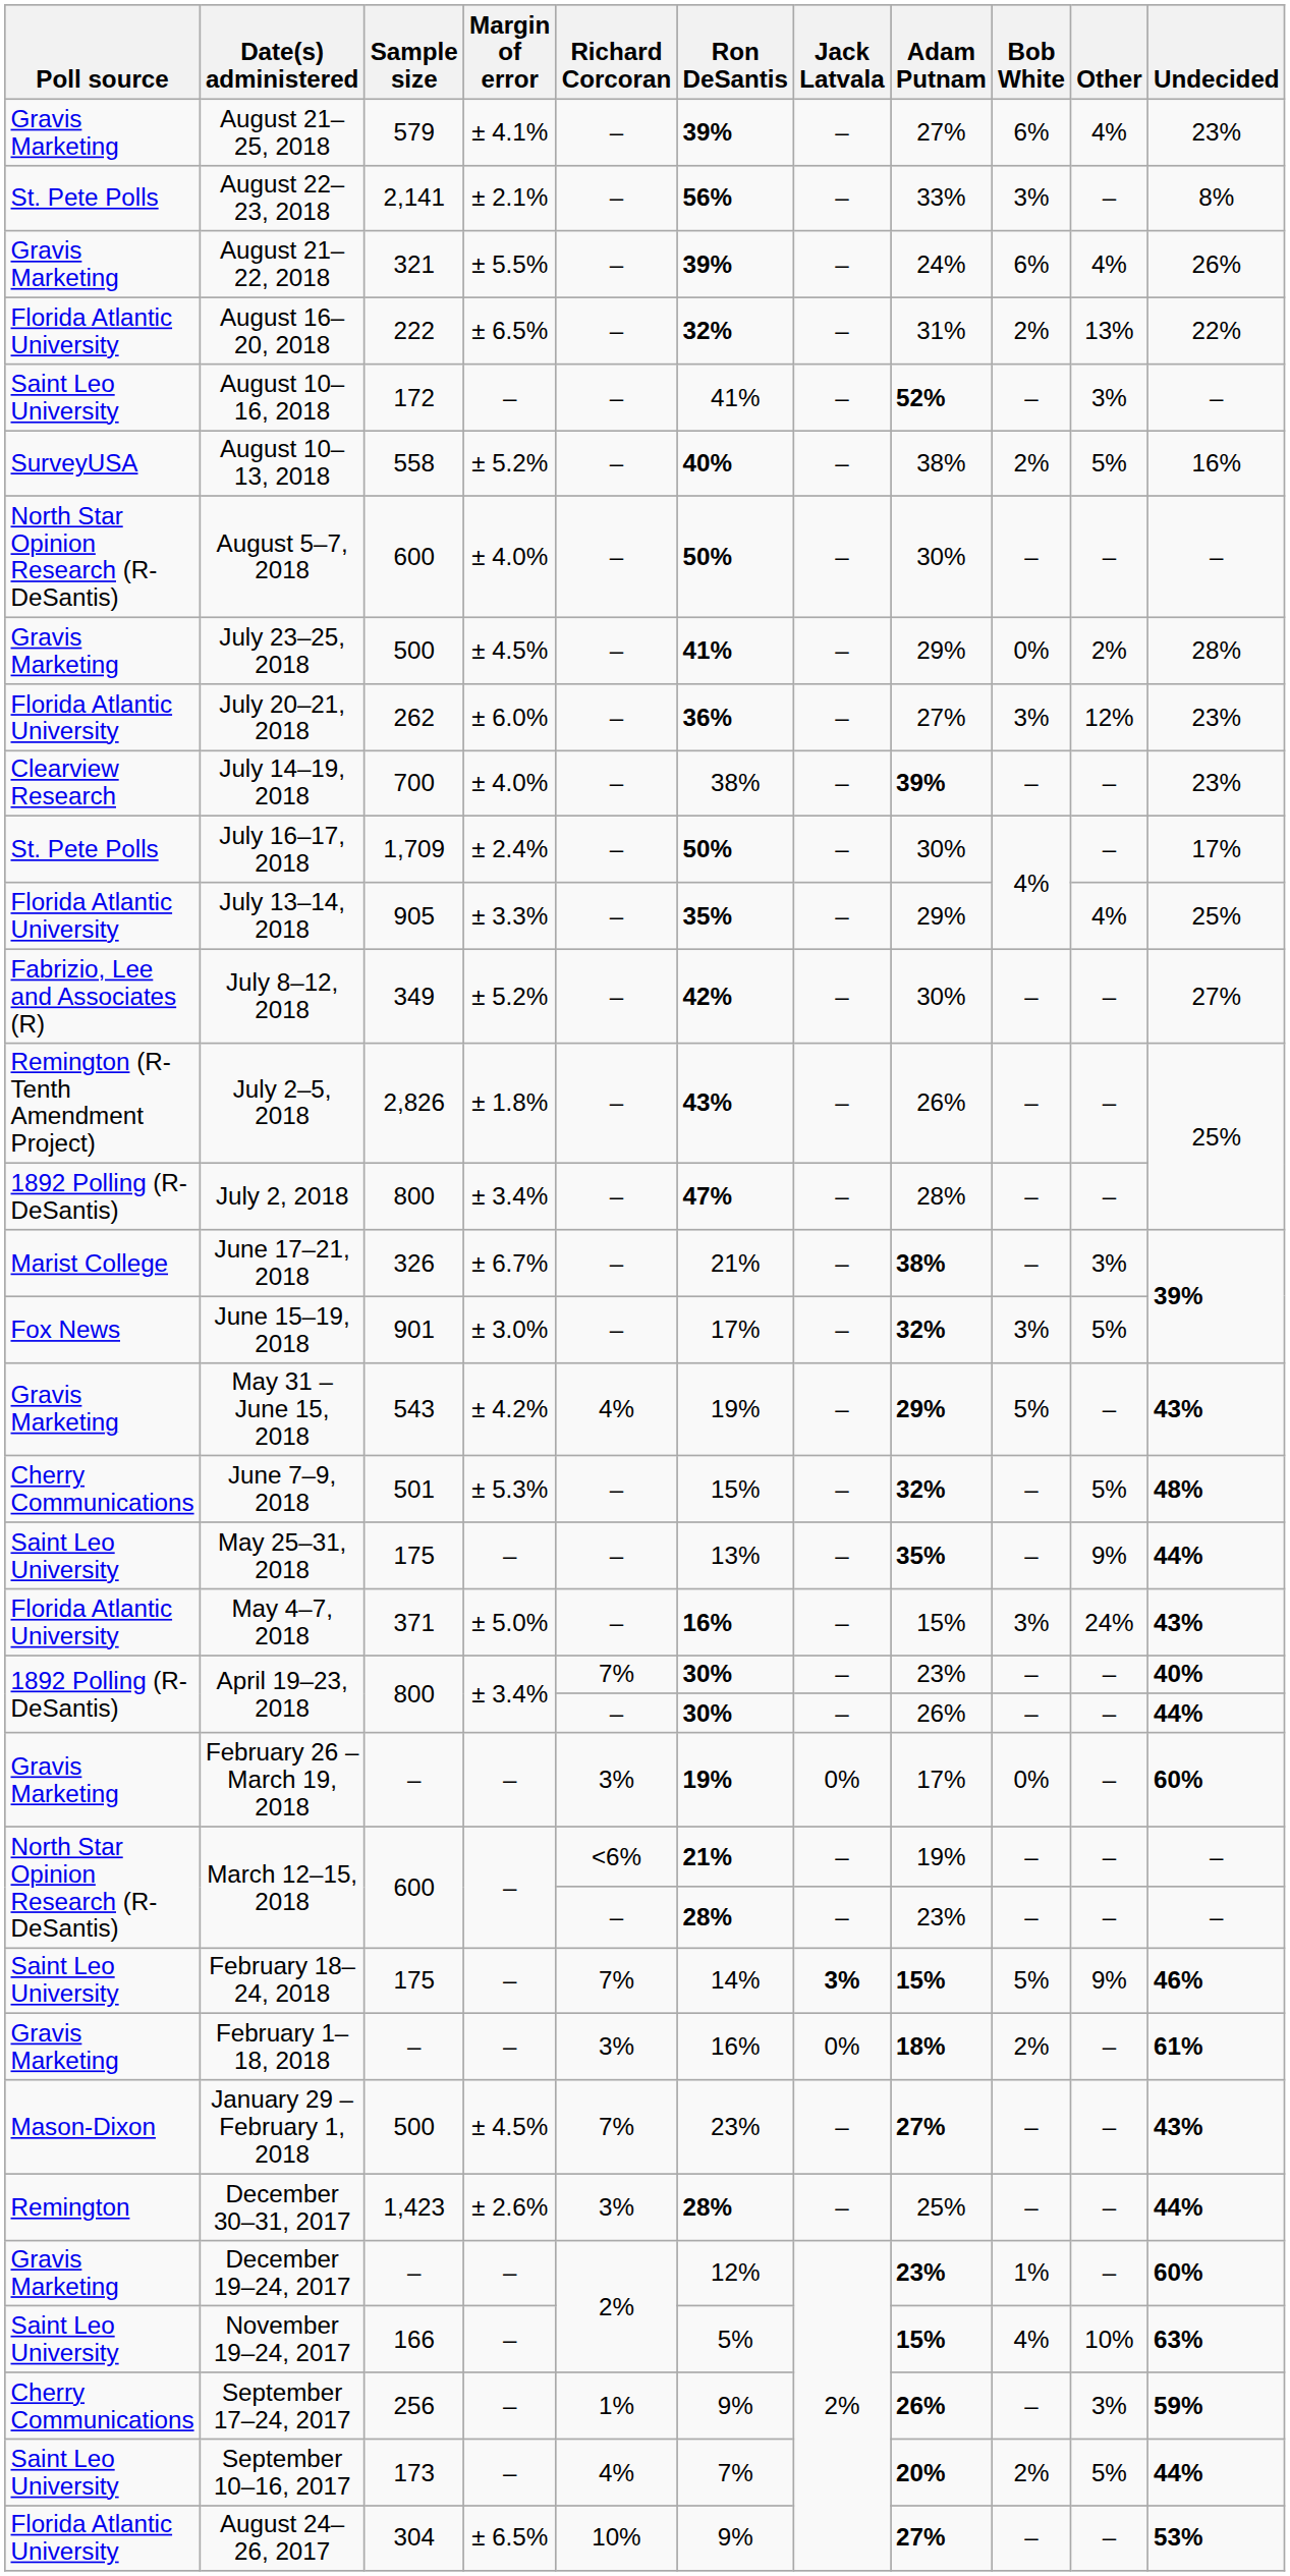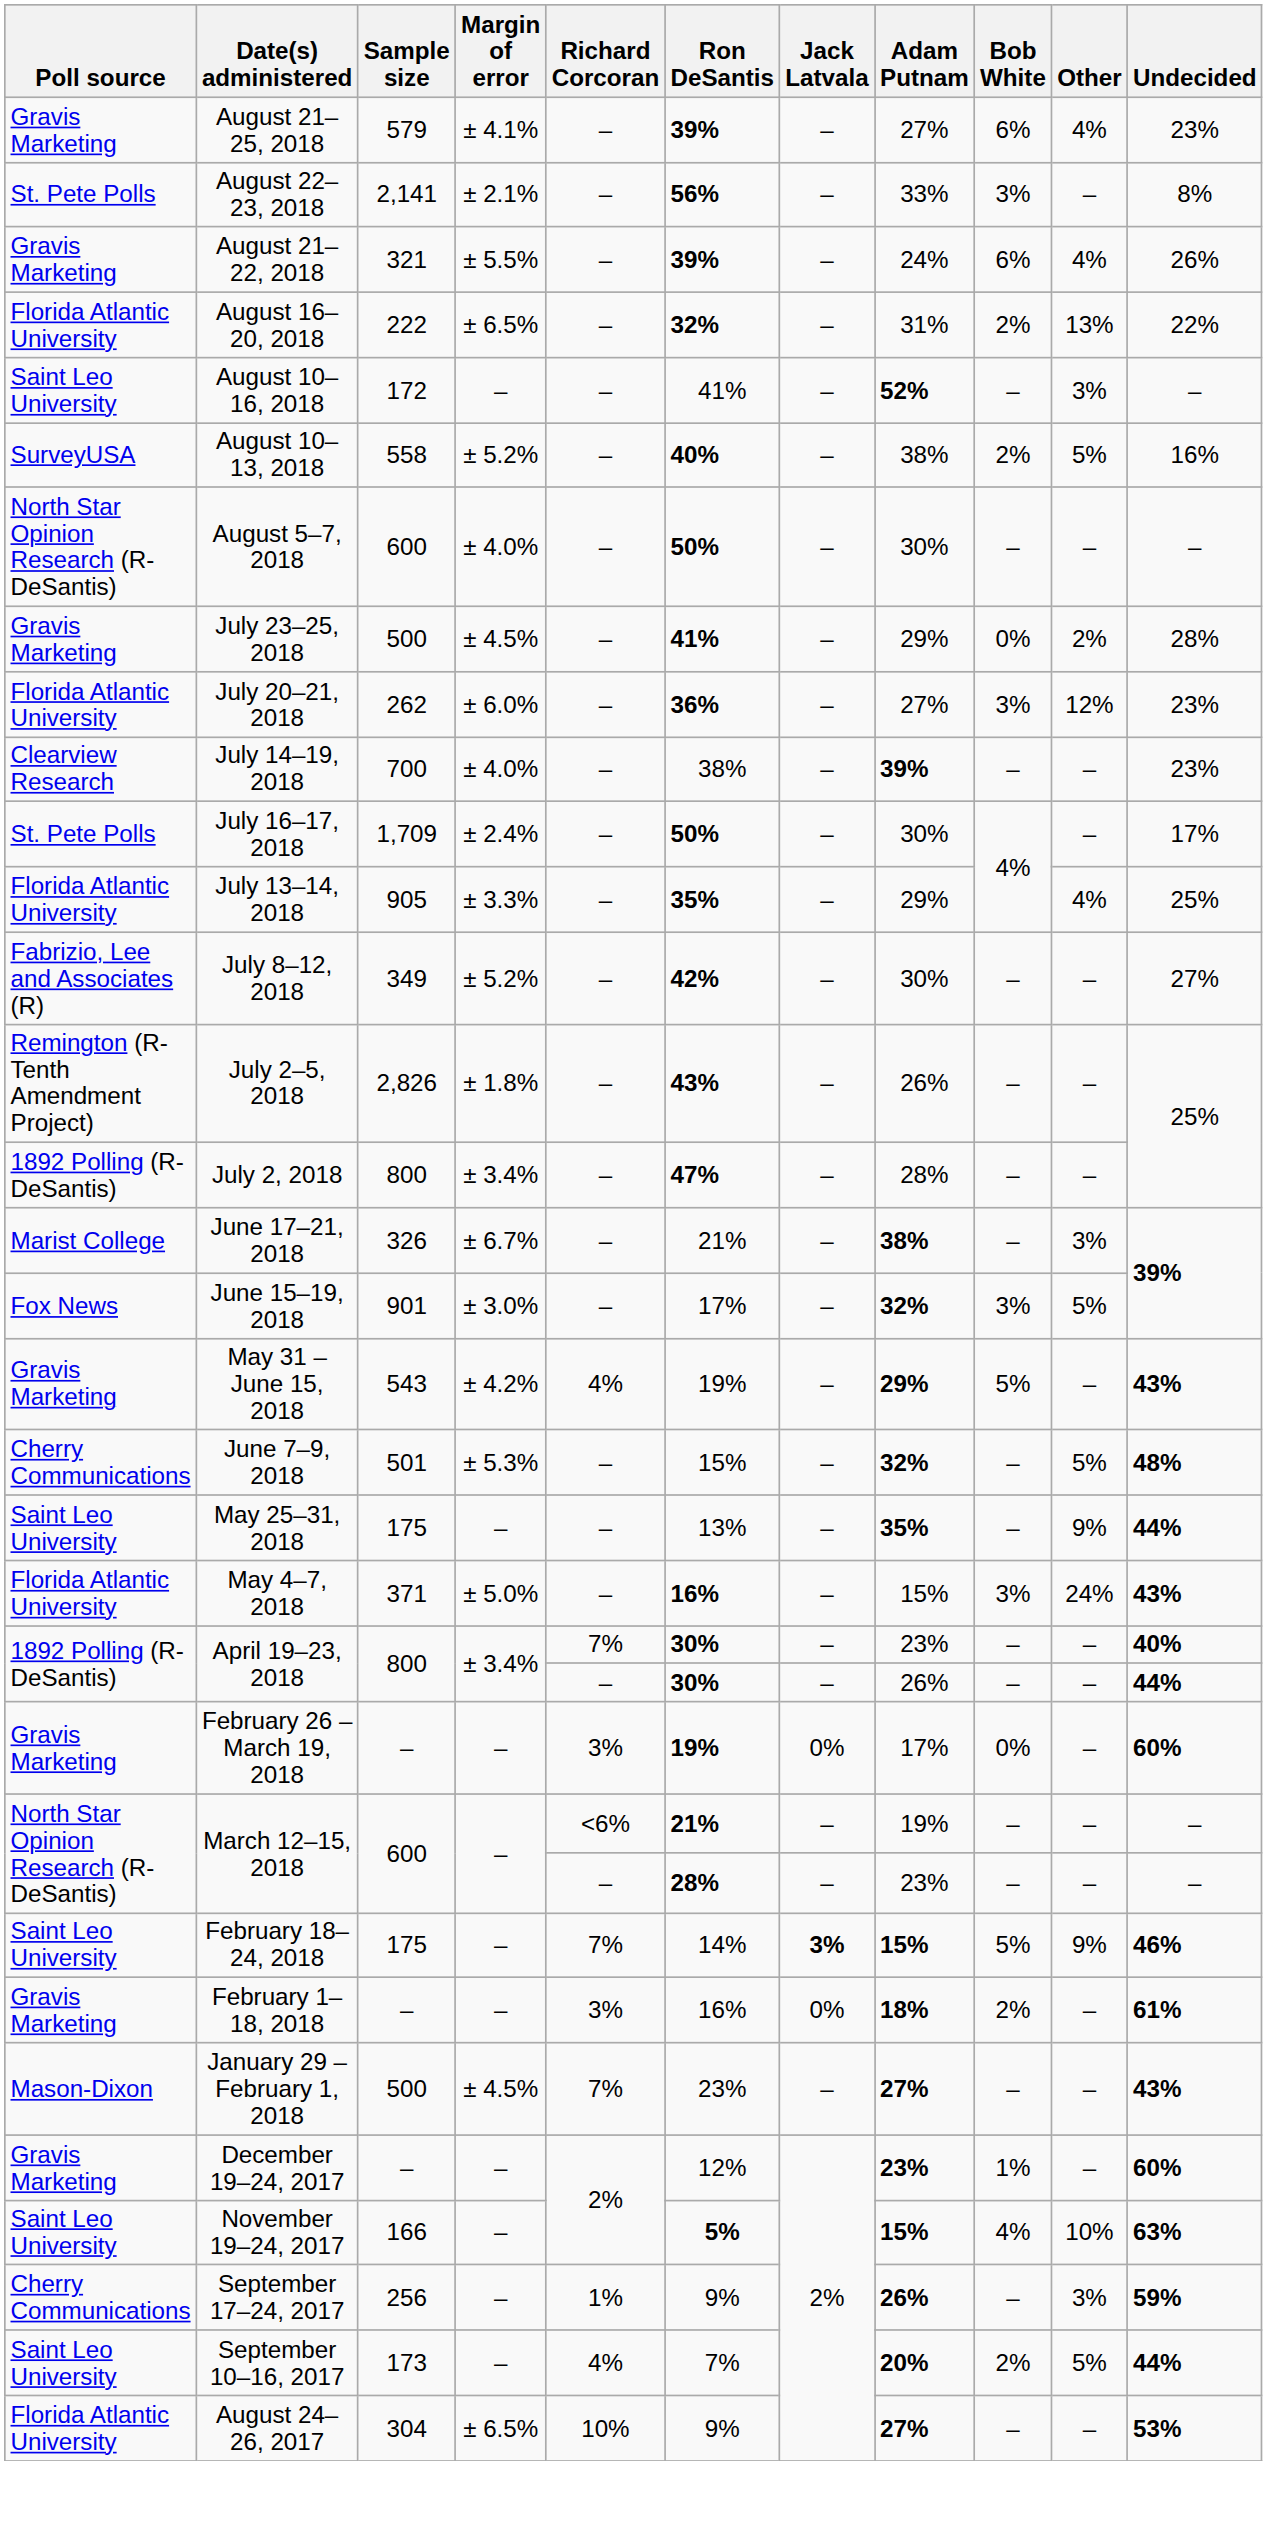- row: Remington | December 30–31, 2017 | 1,423 | ± 2.6% | 3% | 28% | – | 25% | – | – | 44%
November 19–24, 2017 | Ron DeSantis: normal -> bold
